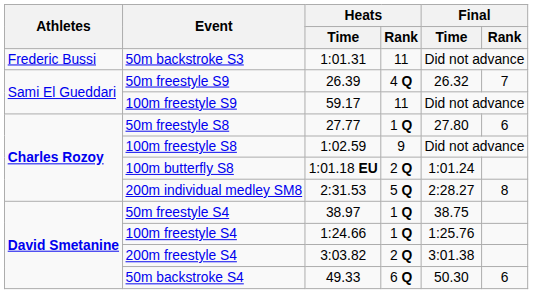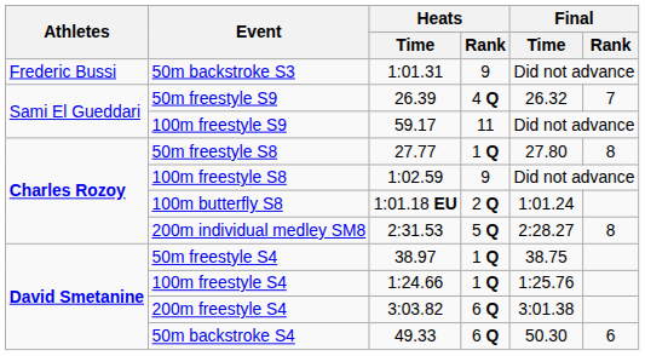50m backstroke S3 | Heats / Rank: 11 -> 9
50m freestyle S8 | Final / Rank: 6 -> 8
200m freestyle S4 | Heats / Rank: 2 Q -> 6 Q
